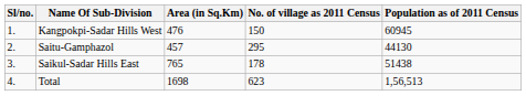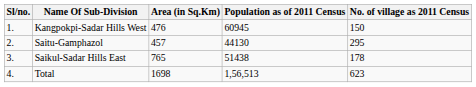columns swapped: No. of village as 2011 Census <-> Population as of 2011 Census
